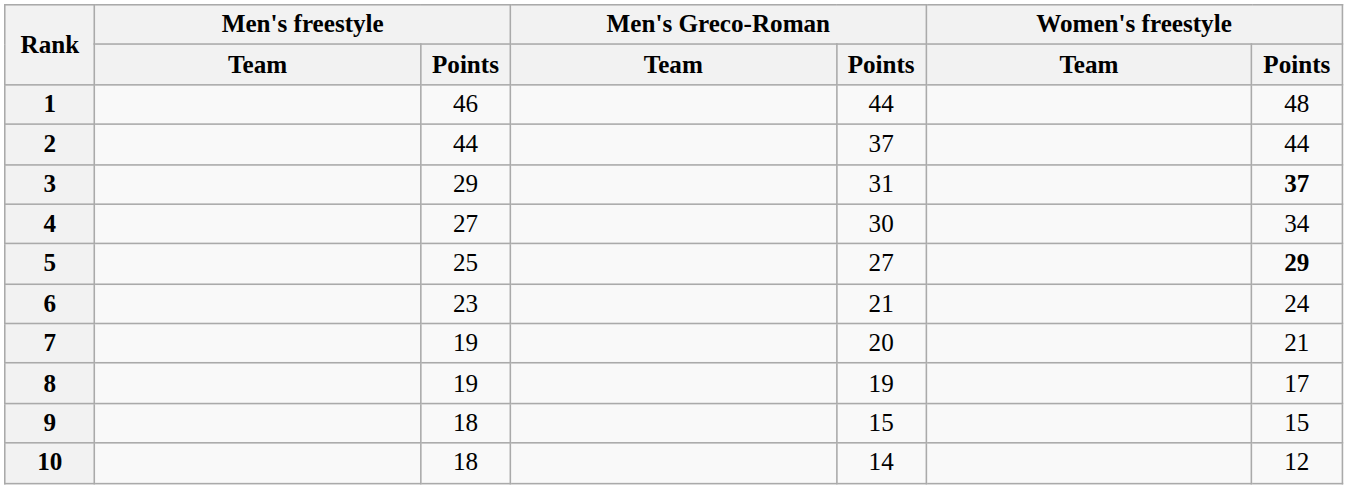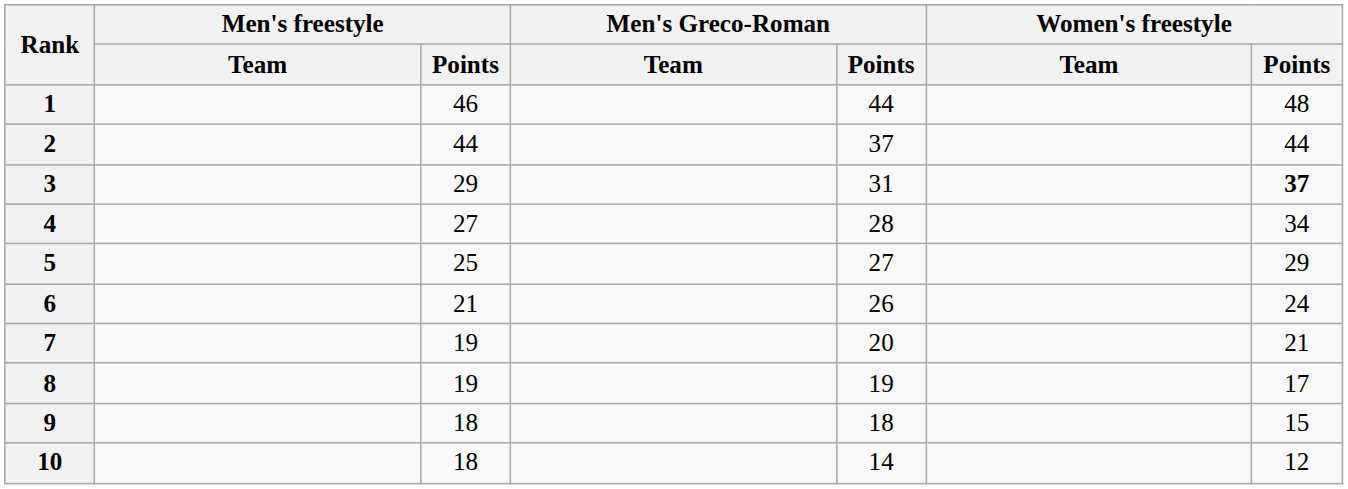4 | Men's Greco-Roman / Points: 30 -> 28
5 | Women's freestyle / Points: bold -> normal
6 | Men's freestyle / Points: 23 -> 21
6 | Men's Greco-Roman / Points: 21 -> 26
9 | Men's Greco-Roman / Points: 15 -> 18
